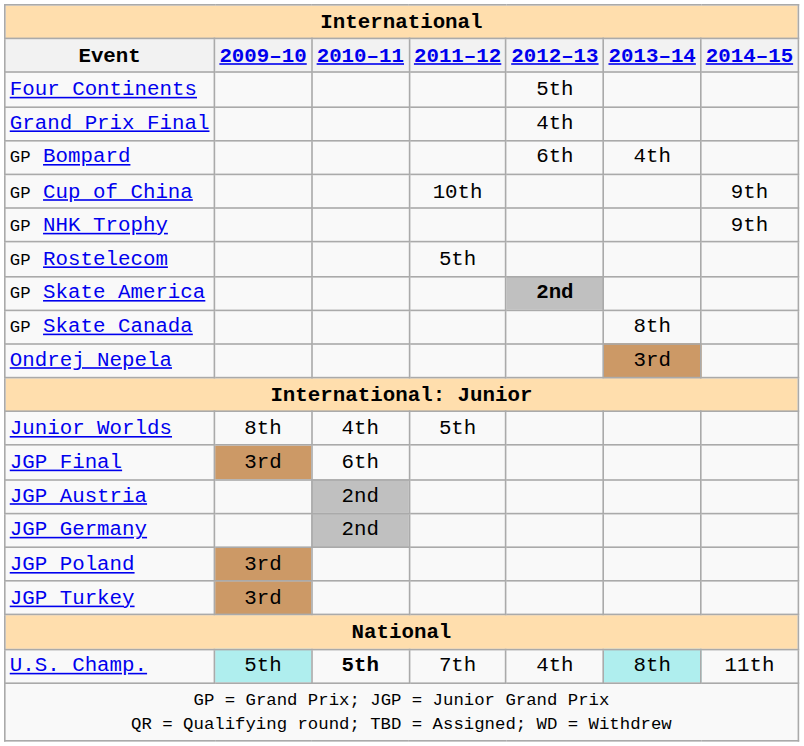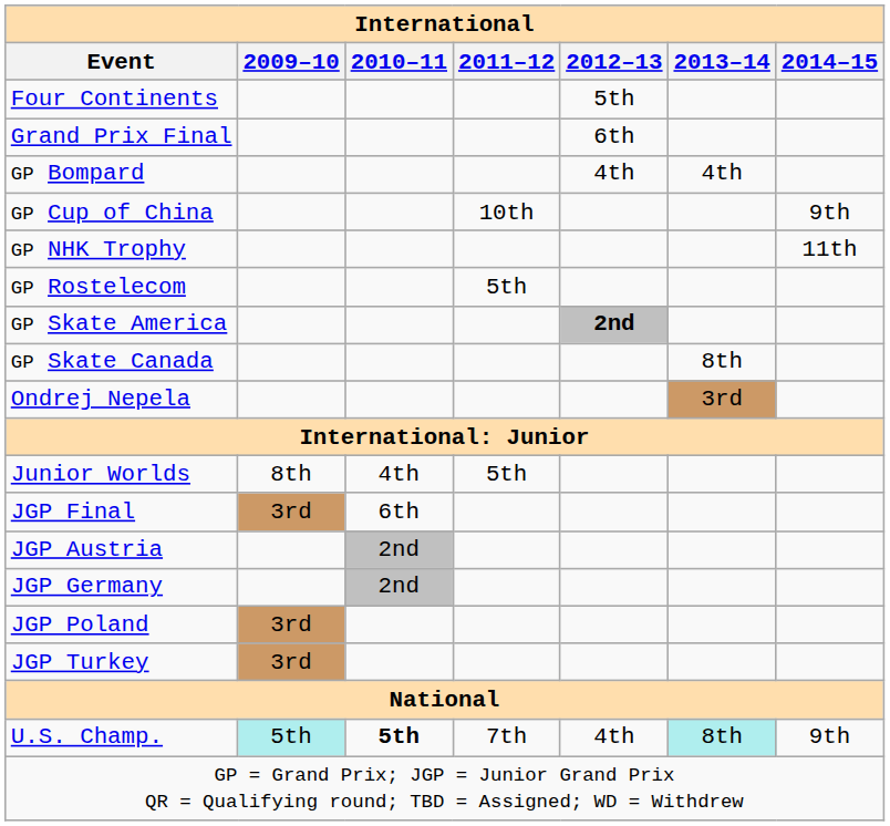Grand Prix Final | 2012–13: 4th -> 6th
GP Bompard | 2012–13: 6th -> 4th
GP NHK Trophy | 2014–15: 9th -> 11th
U.S. Champ. | 2014–15: 11th -> 9th
